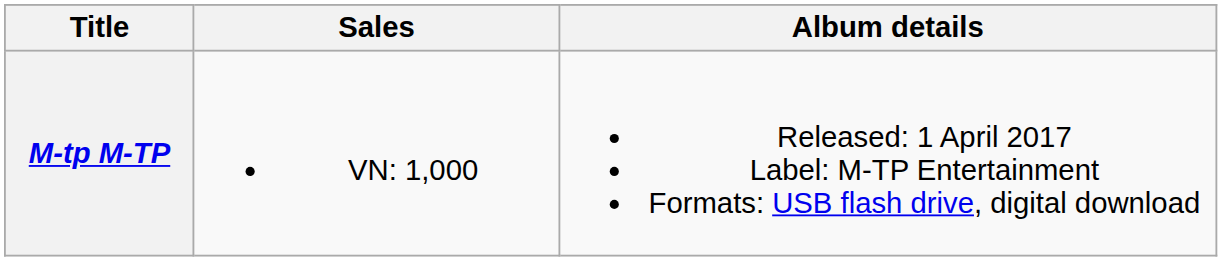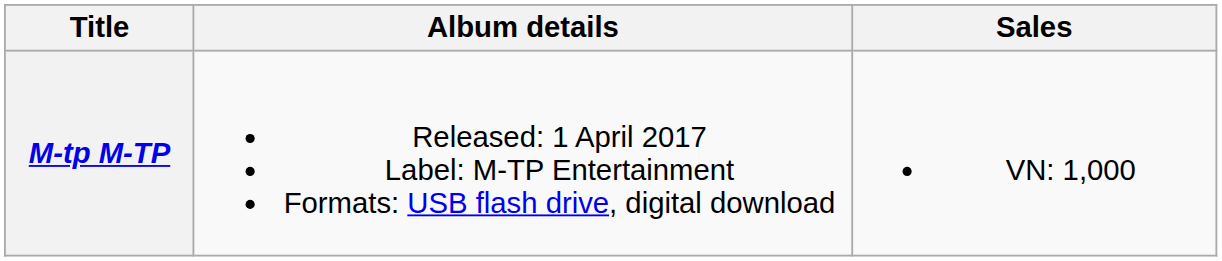columns swapped: Album details <-> Sales
